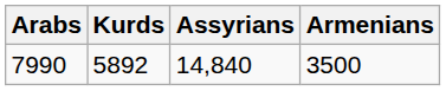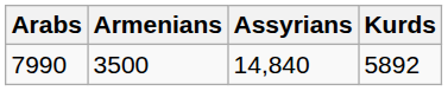columns swapped: Kurds <-> Armenians
